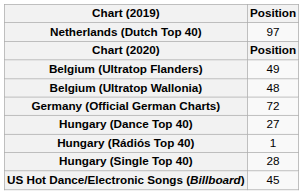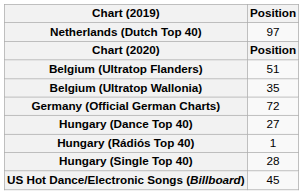Belgium (Ultratop Flanders) | Position: 49 -> 51
Belgium (Ultratop Wallonia) | Position: 48 -> 35
